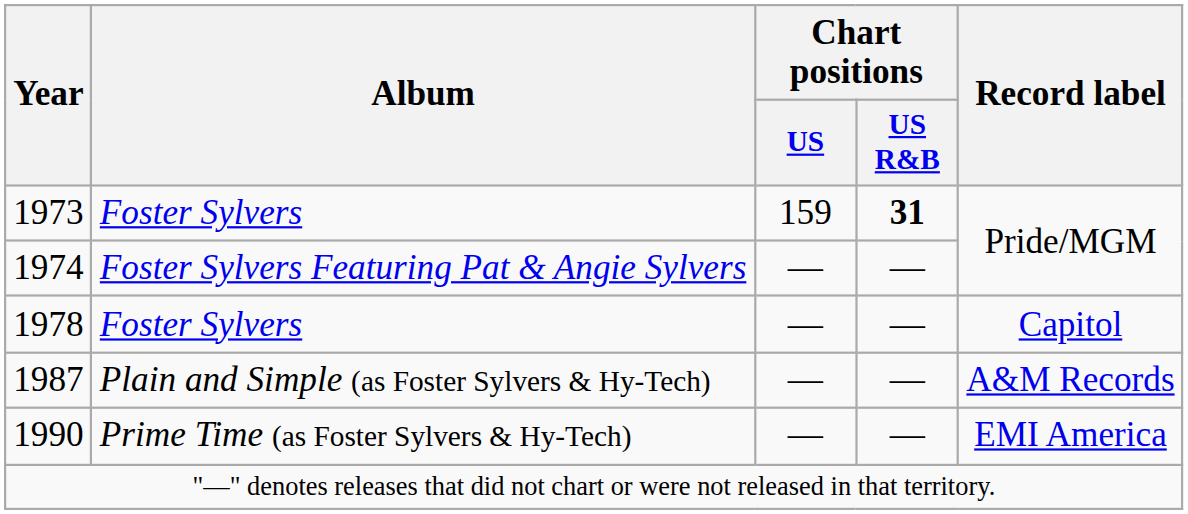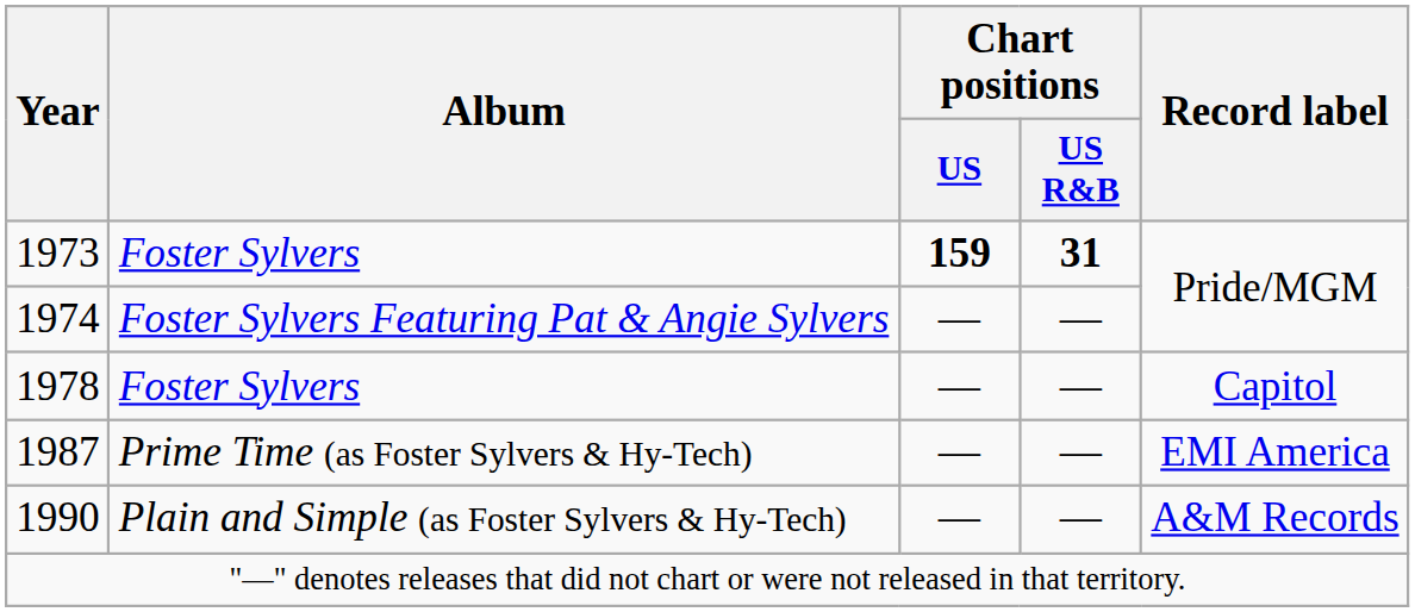1973 | Chart positions / US: normal -> bold
1987 | Album: Plain and Simple (as Foster Sylvers & Hy-Tech) -> Prime Time (as Foster Sylvers & Hy-Tech)
1987 | Record label: A&M Records -> EMI America
1990 | Album: Prime Time (as Foster Sylvers & Hy-Tech) -> Plain and Simple (as Foster Sylvers & Hy-Tech)
1990 | Record label: EMI America -> A&M Records
